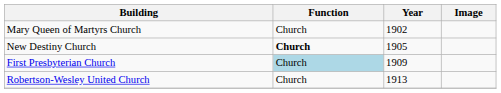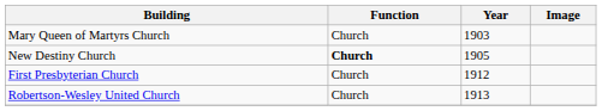Mary Queen of Martyrs Church | Year: 1902 -> 1903
First Presbyterian Church | Function: lightblue background -> no background
First Presbyterian Church | Year: 1909 -> 1912
